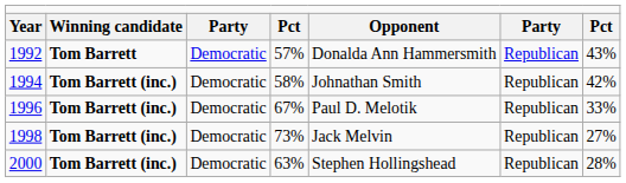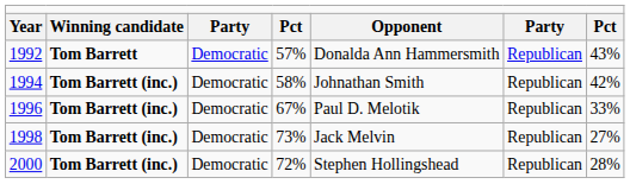2000 | column 4: 63% -> 72%
